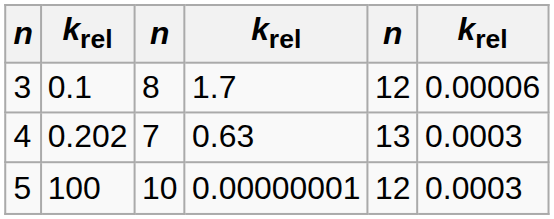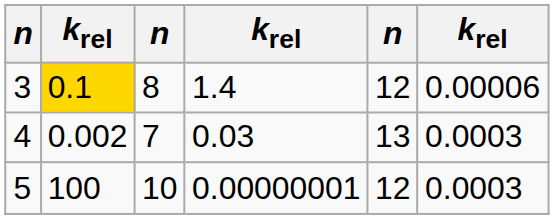3 | column 2: no background -> gold background
3 | column 4: 1.7 -> 1.4
4 | column 2: 0.202 -> 0.002
4 | column 4: 0.63 -> 0.03
